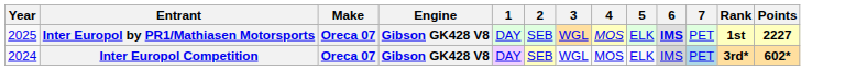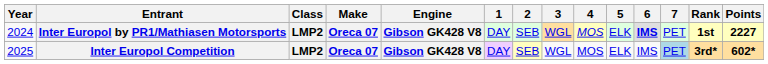+ column: Class | LMP2 | LMP2
Inter Europol by PR1/Mathiasen Motorsports | Year: 2025 -> 2024
Inter Europol Competition | Year: 2024 -> 2025
Inter Europol Competition | 6: lightgrey background -> no background
